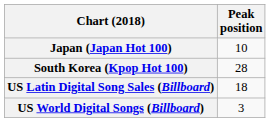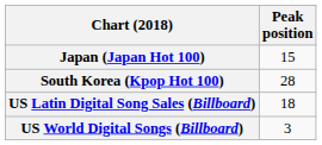Japan (Japan Hot 100) | Peak position: 10 -> 15
